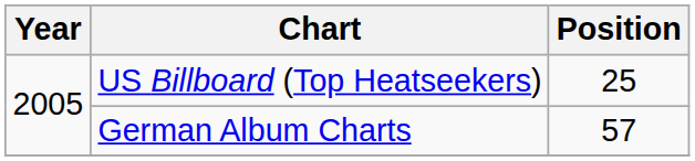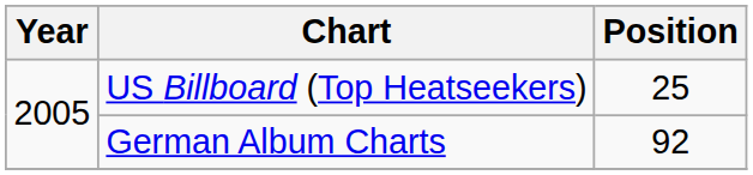German Album Charts | Position: 57 -> 92
